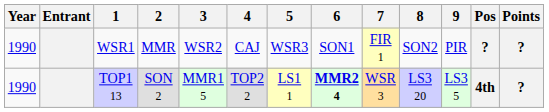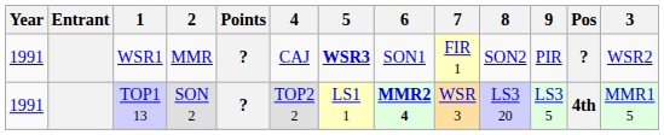columns swapped: 3 <-> Points
WSR1 | Year: 1990 -> 1991
WSR1 | 5: normal -> bold
TOP1 13 | Year: 1990 -> 1991
